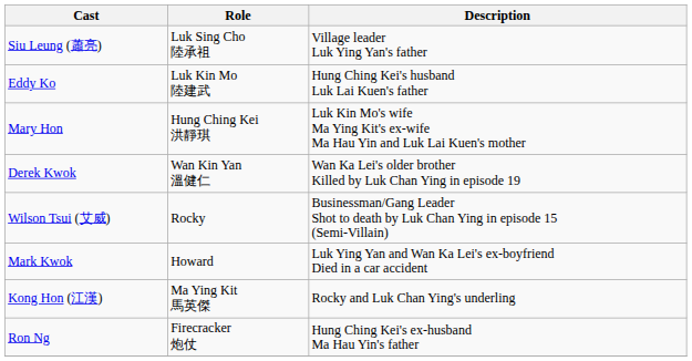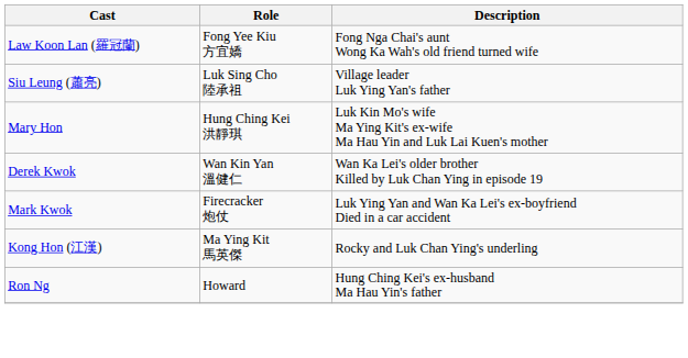+ row: Law Koon Lan (羅冠蘭) | Fong Yee Kiu 方宜嬌 | Fong Nga Chai's aunt Wong Ka Wah's old friend turned wife
- row: Eddy Ko | Luk Kin Mo 陸建武 | Hung Ching Kei's husband Luk Lai Kuen's father
- row: Wilson Tsui (艾威) | Rocky | Businessman/Gang Leader Shot to death by Luk Chan Ying in episode 15 (Semi-Villain)
Mark Kwok | Role: Howard -> Firecracker 炮仗
Ron Ng | Role: Firecracker 炮仗 -> Howard
